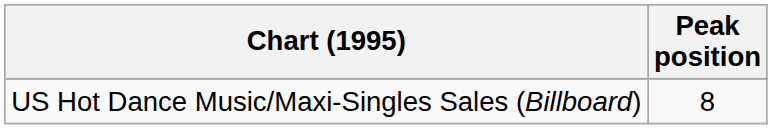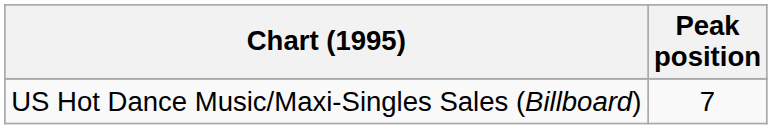US Hot Dance Music/Maxi-Singles Sales (Billboard) | Peak position: 8 -> 7
